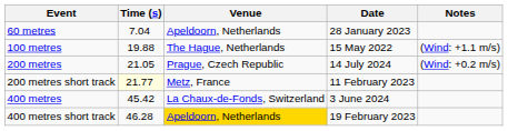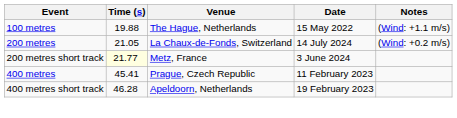- row: 60 metres | 7.04 | Apeldoorn, Netherlands | 28 January 2023
200 metres | Venue: Prague, Czech Republic -> La Chaux-de-Fonds, Switzerland
200 metres short track | Date: 11 February 2023 -> 3 June 2024
400 metres | Time (s): 45.42 -> 45.41
400 metres | Venue: La Chaux-de-Fonds, Switzerland -> Prague, Czech Republic
400 metres | Date: 3 June 2024 -> 11 February 2023
400 metres short track | Venue: gold background -> no background
